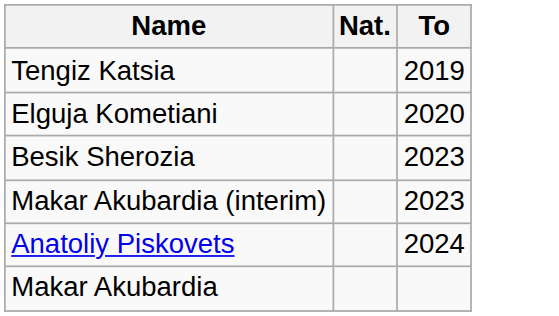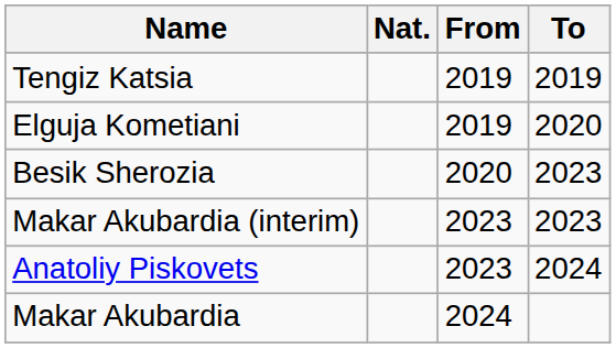+ column: From | 2019 | 2019 | 2020 | 2023 | 2023 | 2024
